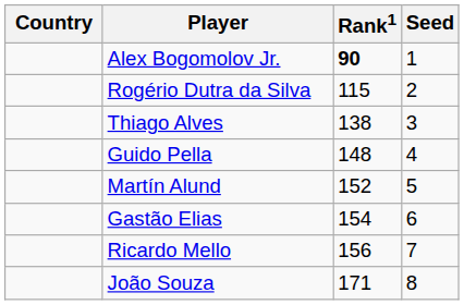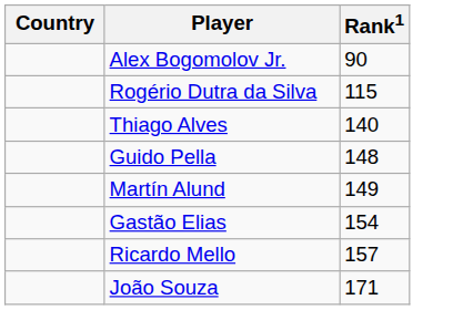- column: Seed | 1 | 2 | 3 | 4 | 5 | 6 | 7 | 8
Alex Bogomolov Jr. | Rank1: bold -> normal
Thiago Alves | Rank1: 138 -> 140
Martín Alund | Rank1: 152 -> 149
Ricardo Mello | Rank1: 156 -> 157
